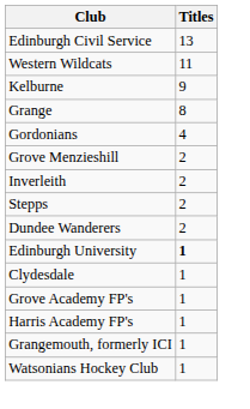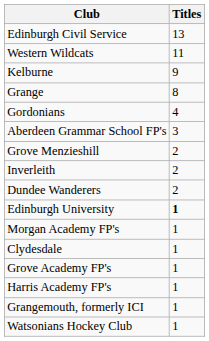+ row: Aberdeen Grammar School FP's | 3
- row: Stepps | 2
+ row: Morgan Academy FP's | 1
